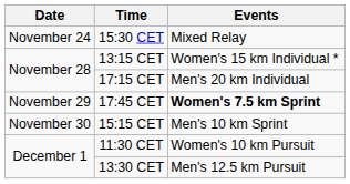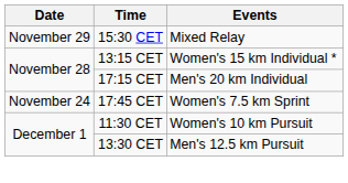15:30 CET | Date: November 24 -> November 29
17:45 CET | Date: November 29 -> November 24
17:45 CET | Events: bold -> normal
- row: November 30 | 15:15 CET | Men's 10 km Sprint
